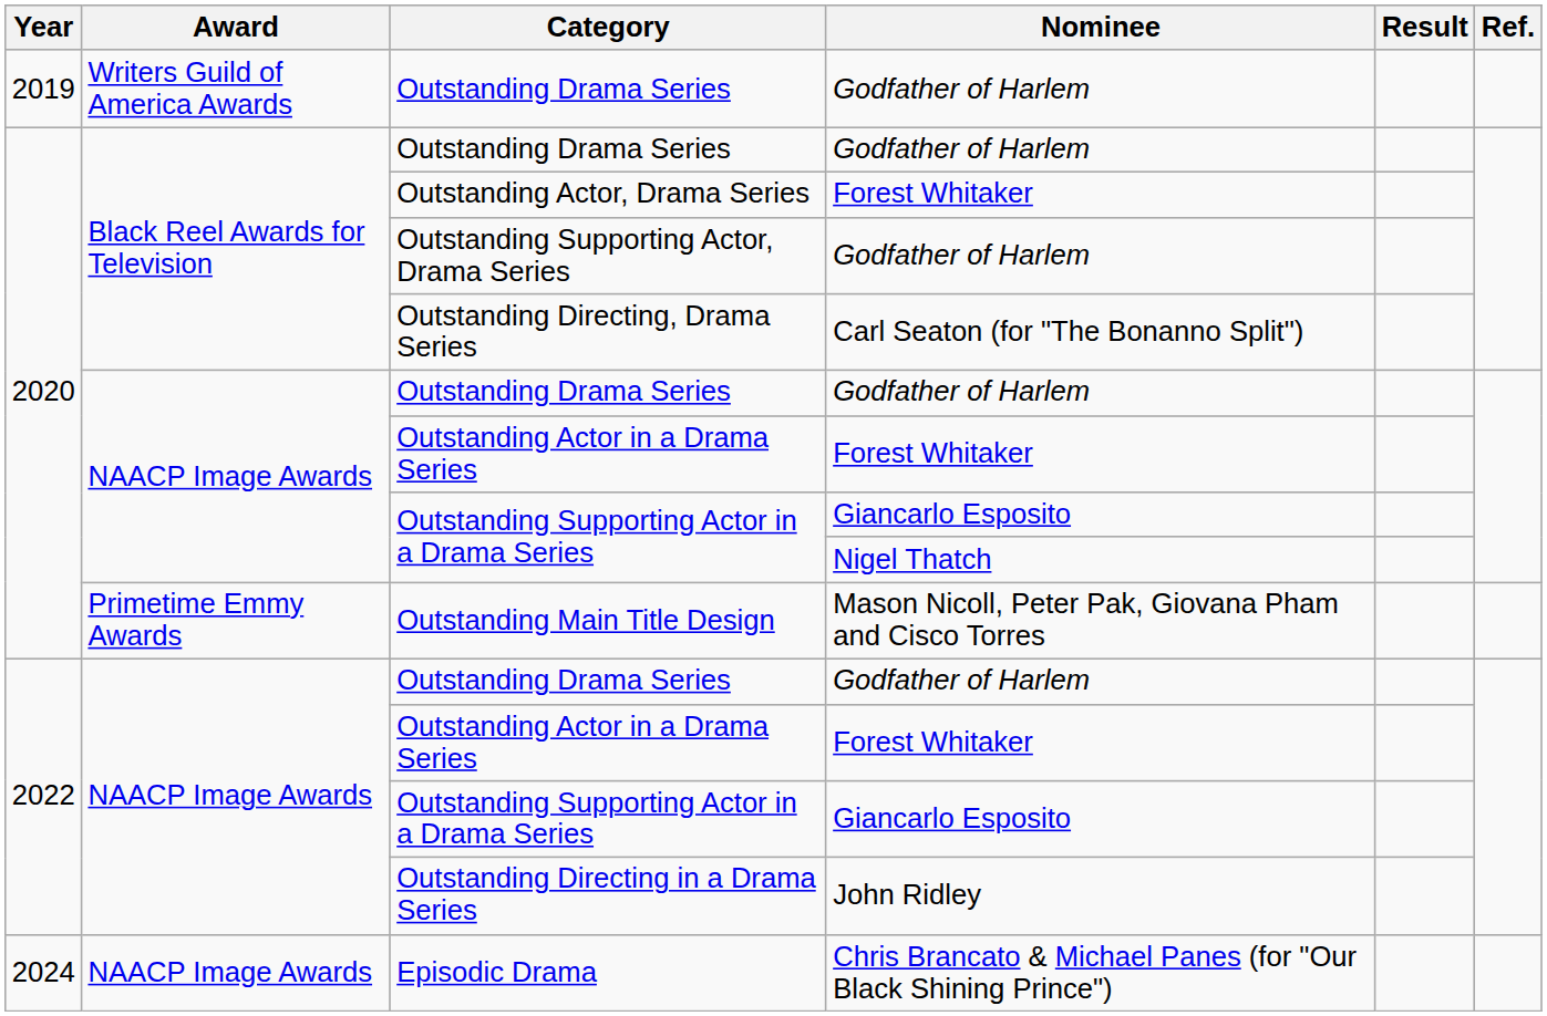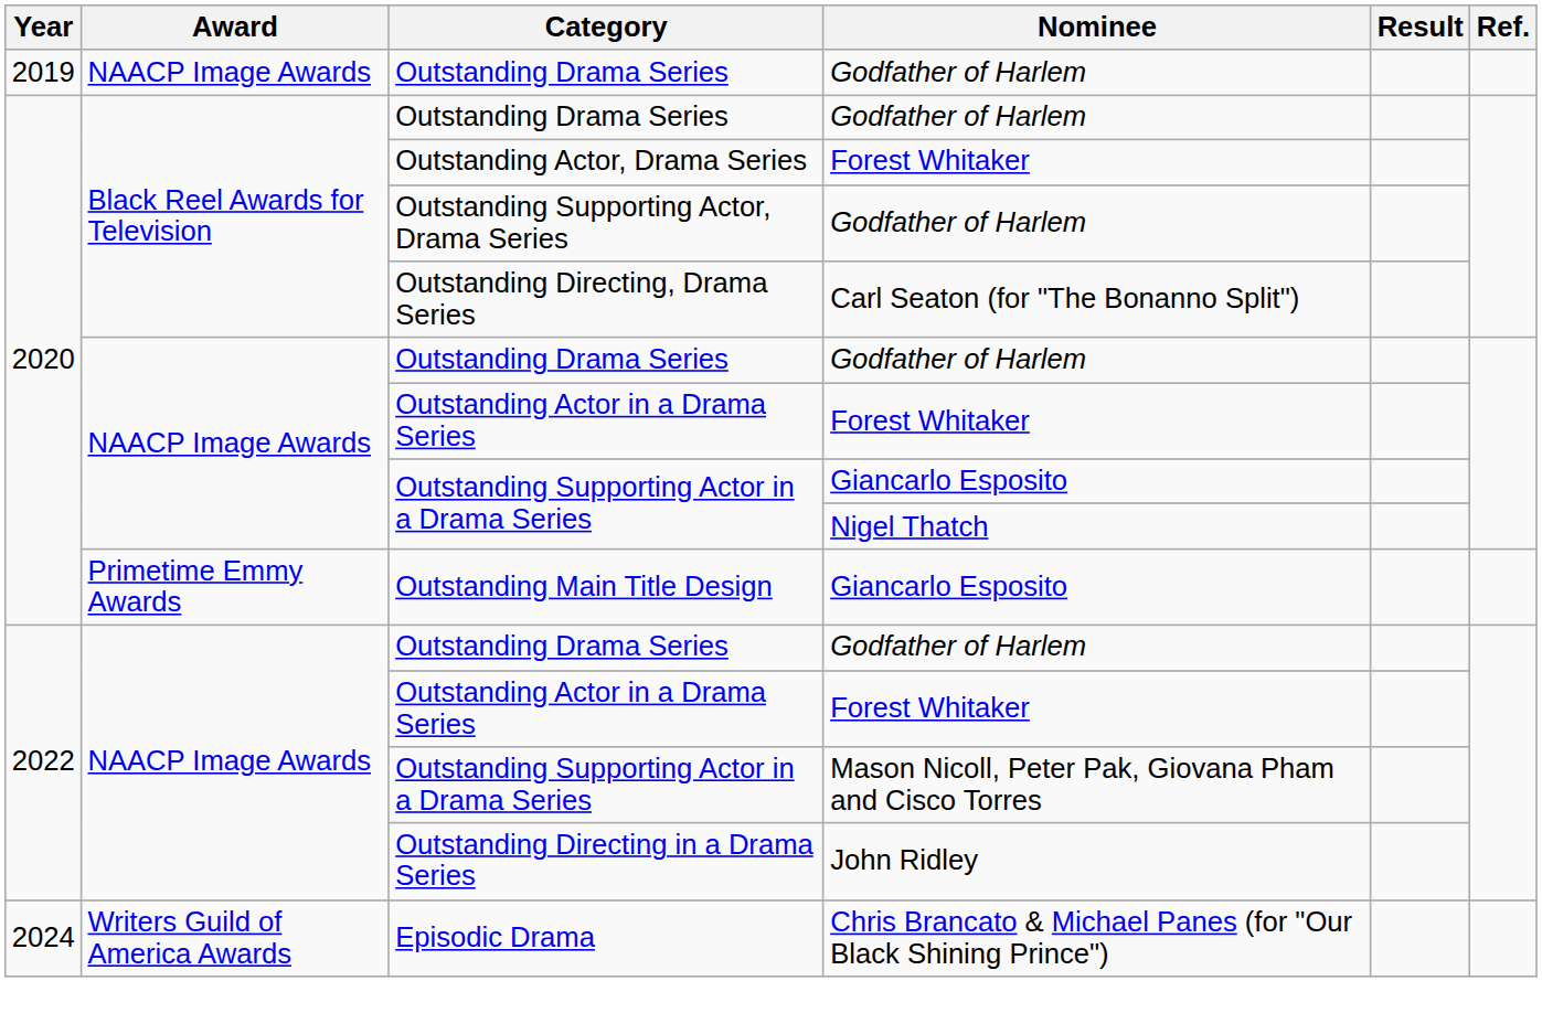2019 / Outstanding Drama Series | Award: Writers Guild of America Awards -> NAACP Image Awards
Outstanding Main Title Design | Nominee: Mason Nicoll, Peter Pak, Giovana Pham and Cisco Torres -> Giancarlo Esposito
2022 / Outstanding Supporting Actor in a Drama Series | Nominee: Giancarlo Esposito -> Mason Nicoll, Peter Pak, Giovana Pham and Cisco Torres
Episodic Drama | Award: NAACP Image Awards -> Writers Guild of America Awards
